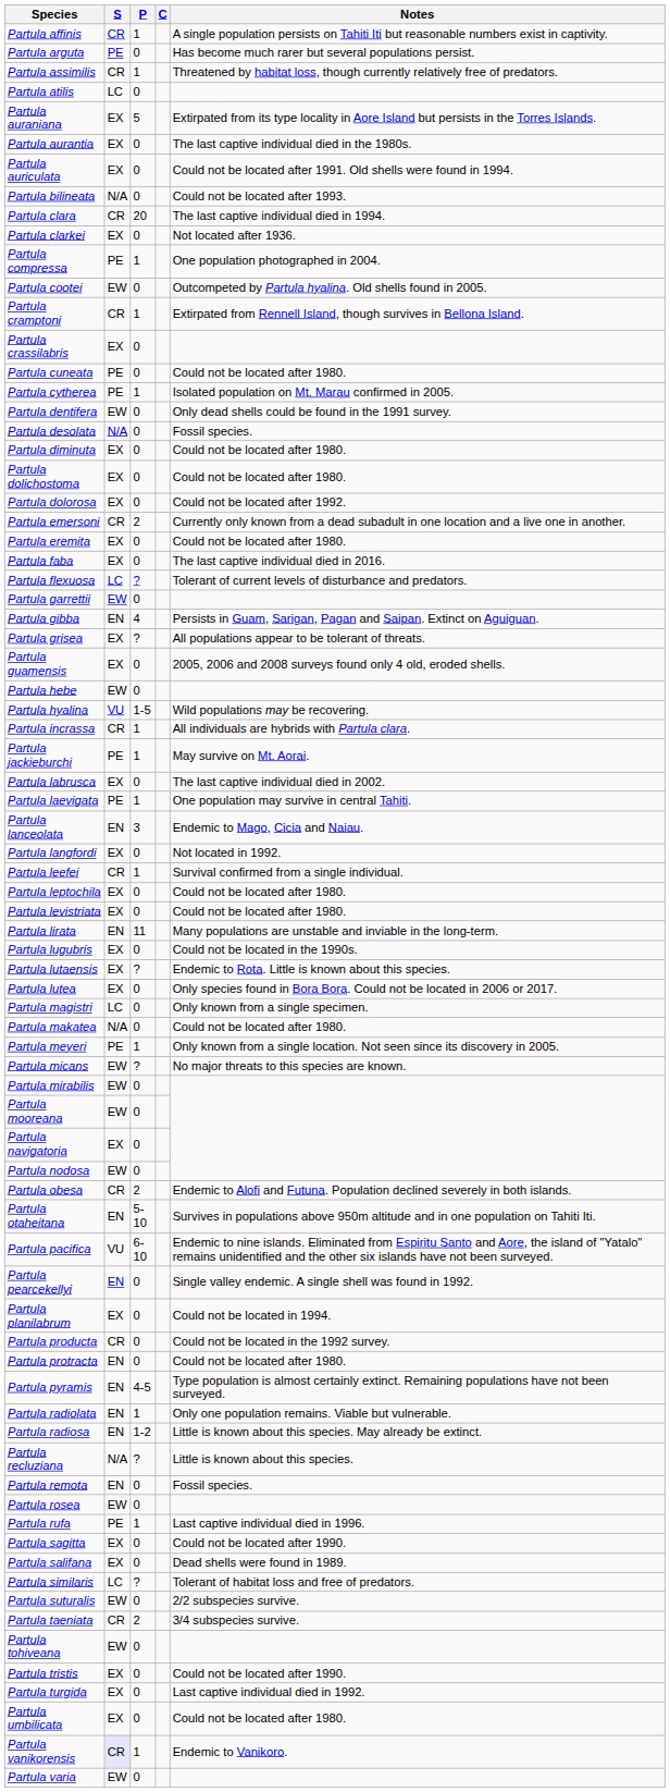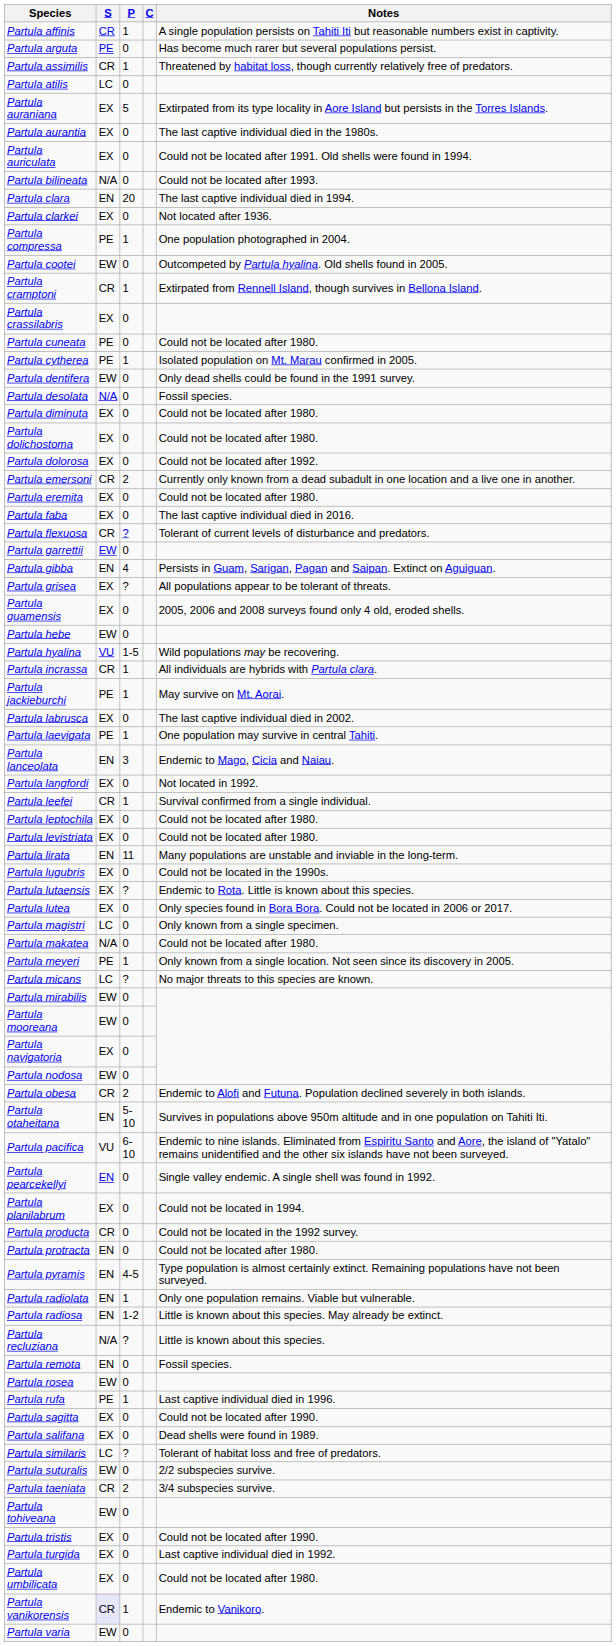Partula clara | S: CR -> EN
Partula flexuosa | S: LC -> CR
Partula micans | S: EW -> LC
